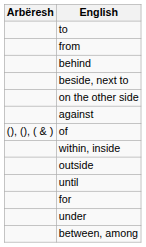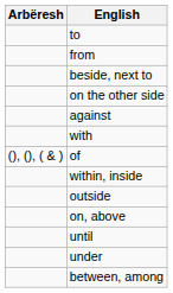- row: behind
+ row: with
+ row: on, above
- row: for
